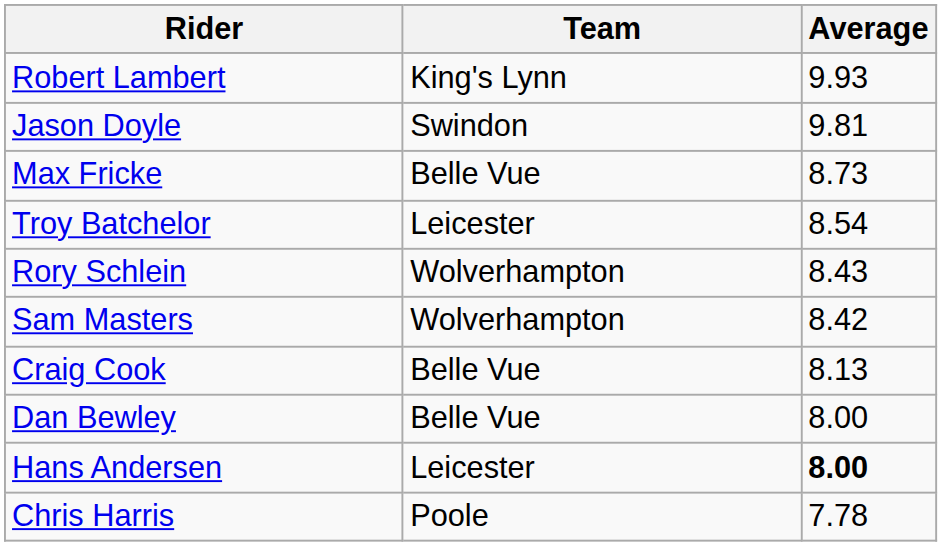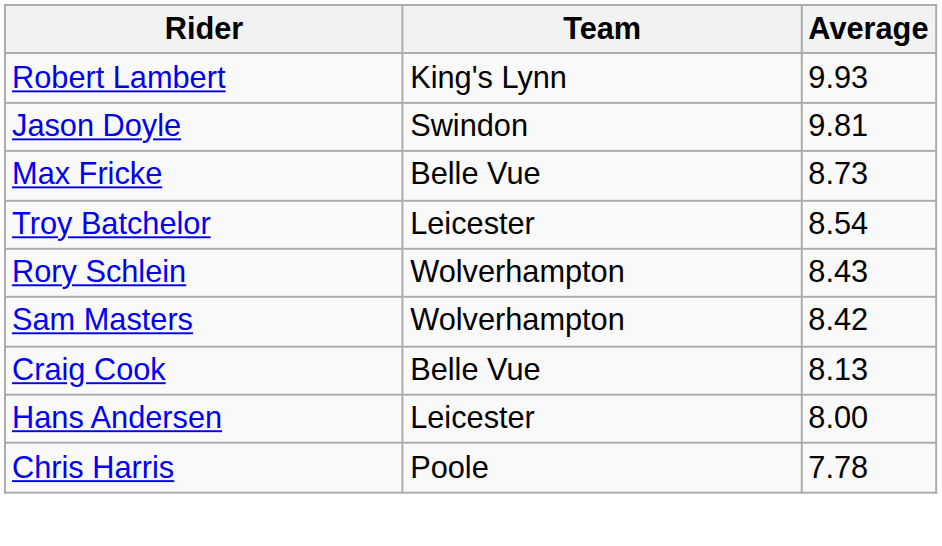- row: Dan Bewley | Belle Vue | 8.00
Hans Andersen | Average: bold -> normal
